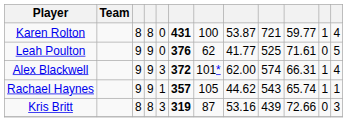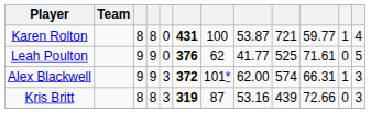Alex Blackwell | column 12: 4 -> 3
- row: Rachael Haynes | 9 | 9 | 1 | 357 | 105 | 44.62 | 543 | 65.74 | 1 | 1
